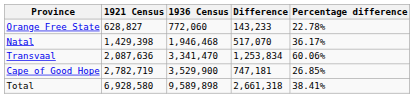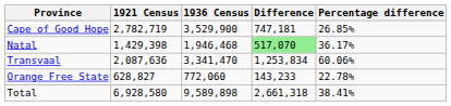rows swapped: Cape of Good Hope <-> Orange Free State
Natal | Difference: no background -> lightgreen background
